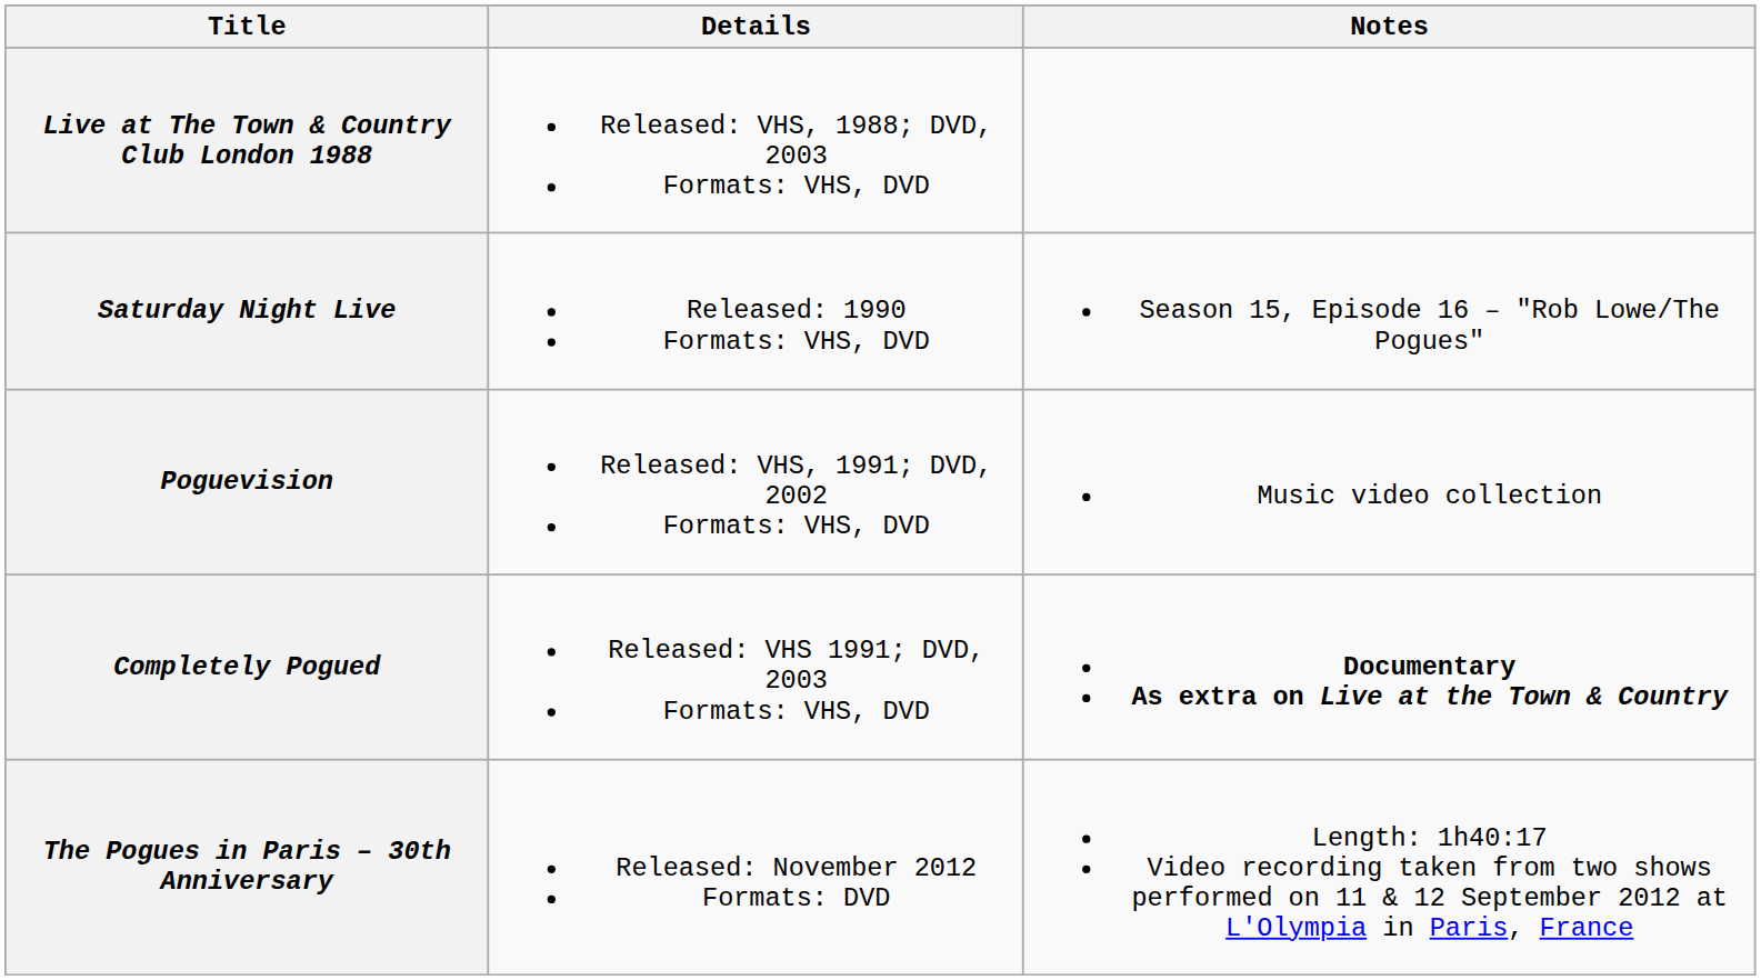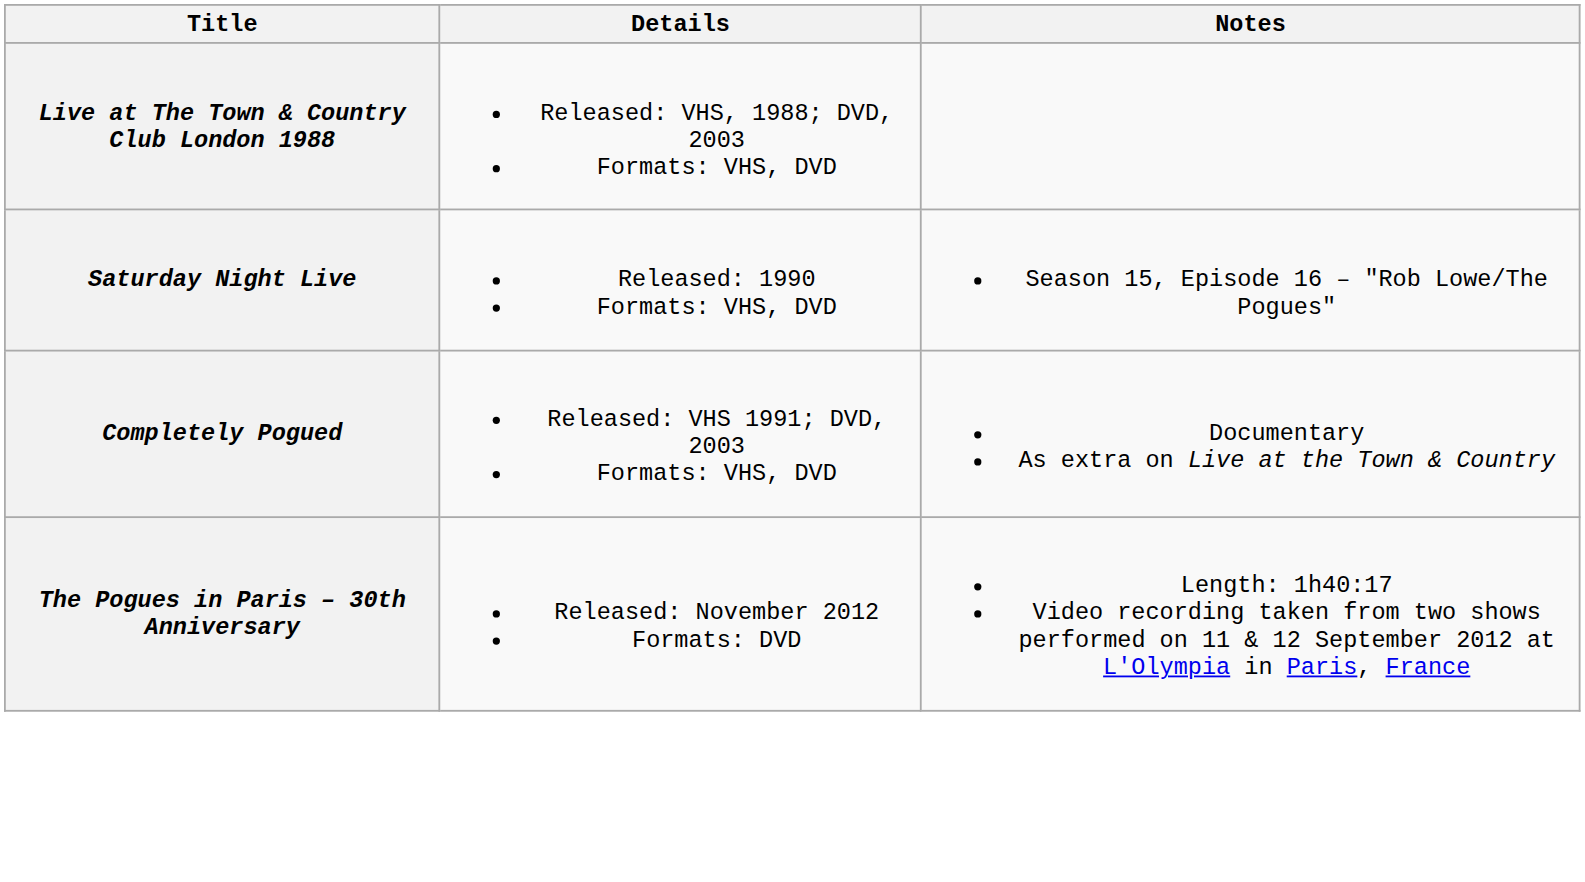- row: Poguevision | Released: VHS, 1991; DVD, 2002 Formats: VHS, DVD | Music video collection
Completely Pogued | Notes: bold -> normal
